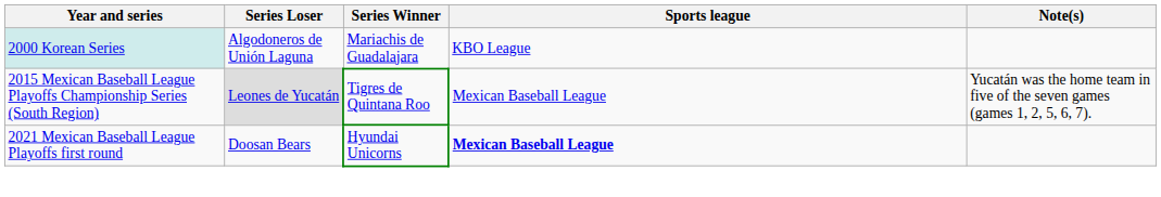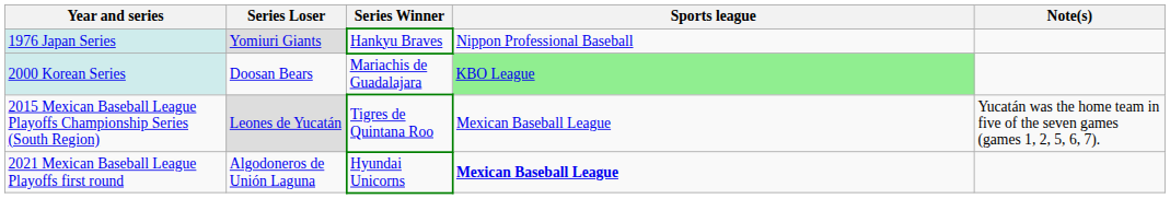+ row: 1976 Japan Series | Yomiuri Giants | Hankyu Braves | Nippon Professional Baseball
2000 Korean Series | Series Loser: Algodoneros de Unión Laguna -> Doosan Bears
2000 Korean Series | Sports league: no background -> lightgreen background
2021 Mexican Baseball League Playoffs first round | Series Loser: Doosan Bears -> Algodoneros de Unión Laguna
